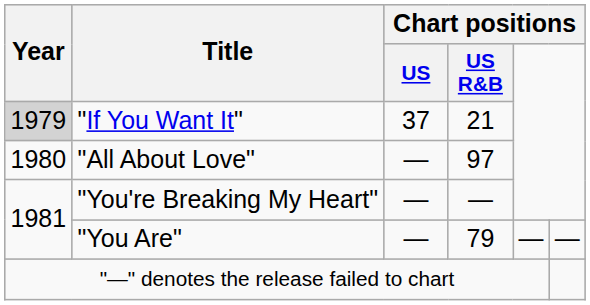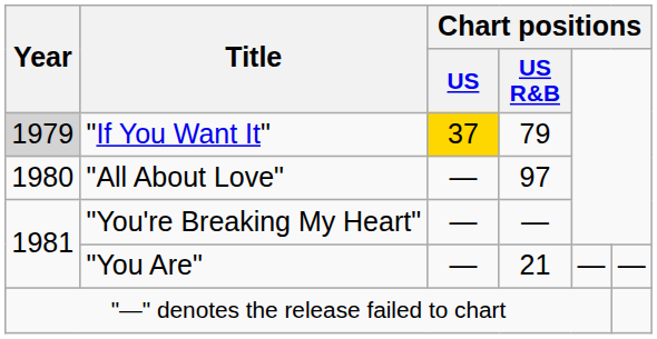"If You Want It" | Chart positions / US: no background -> gold background
"If You Want It" | Chart positions / US R&B: 21 -> 79
"You Are" | Chart positions / US R&B: 79 -> 21
